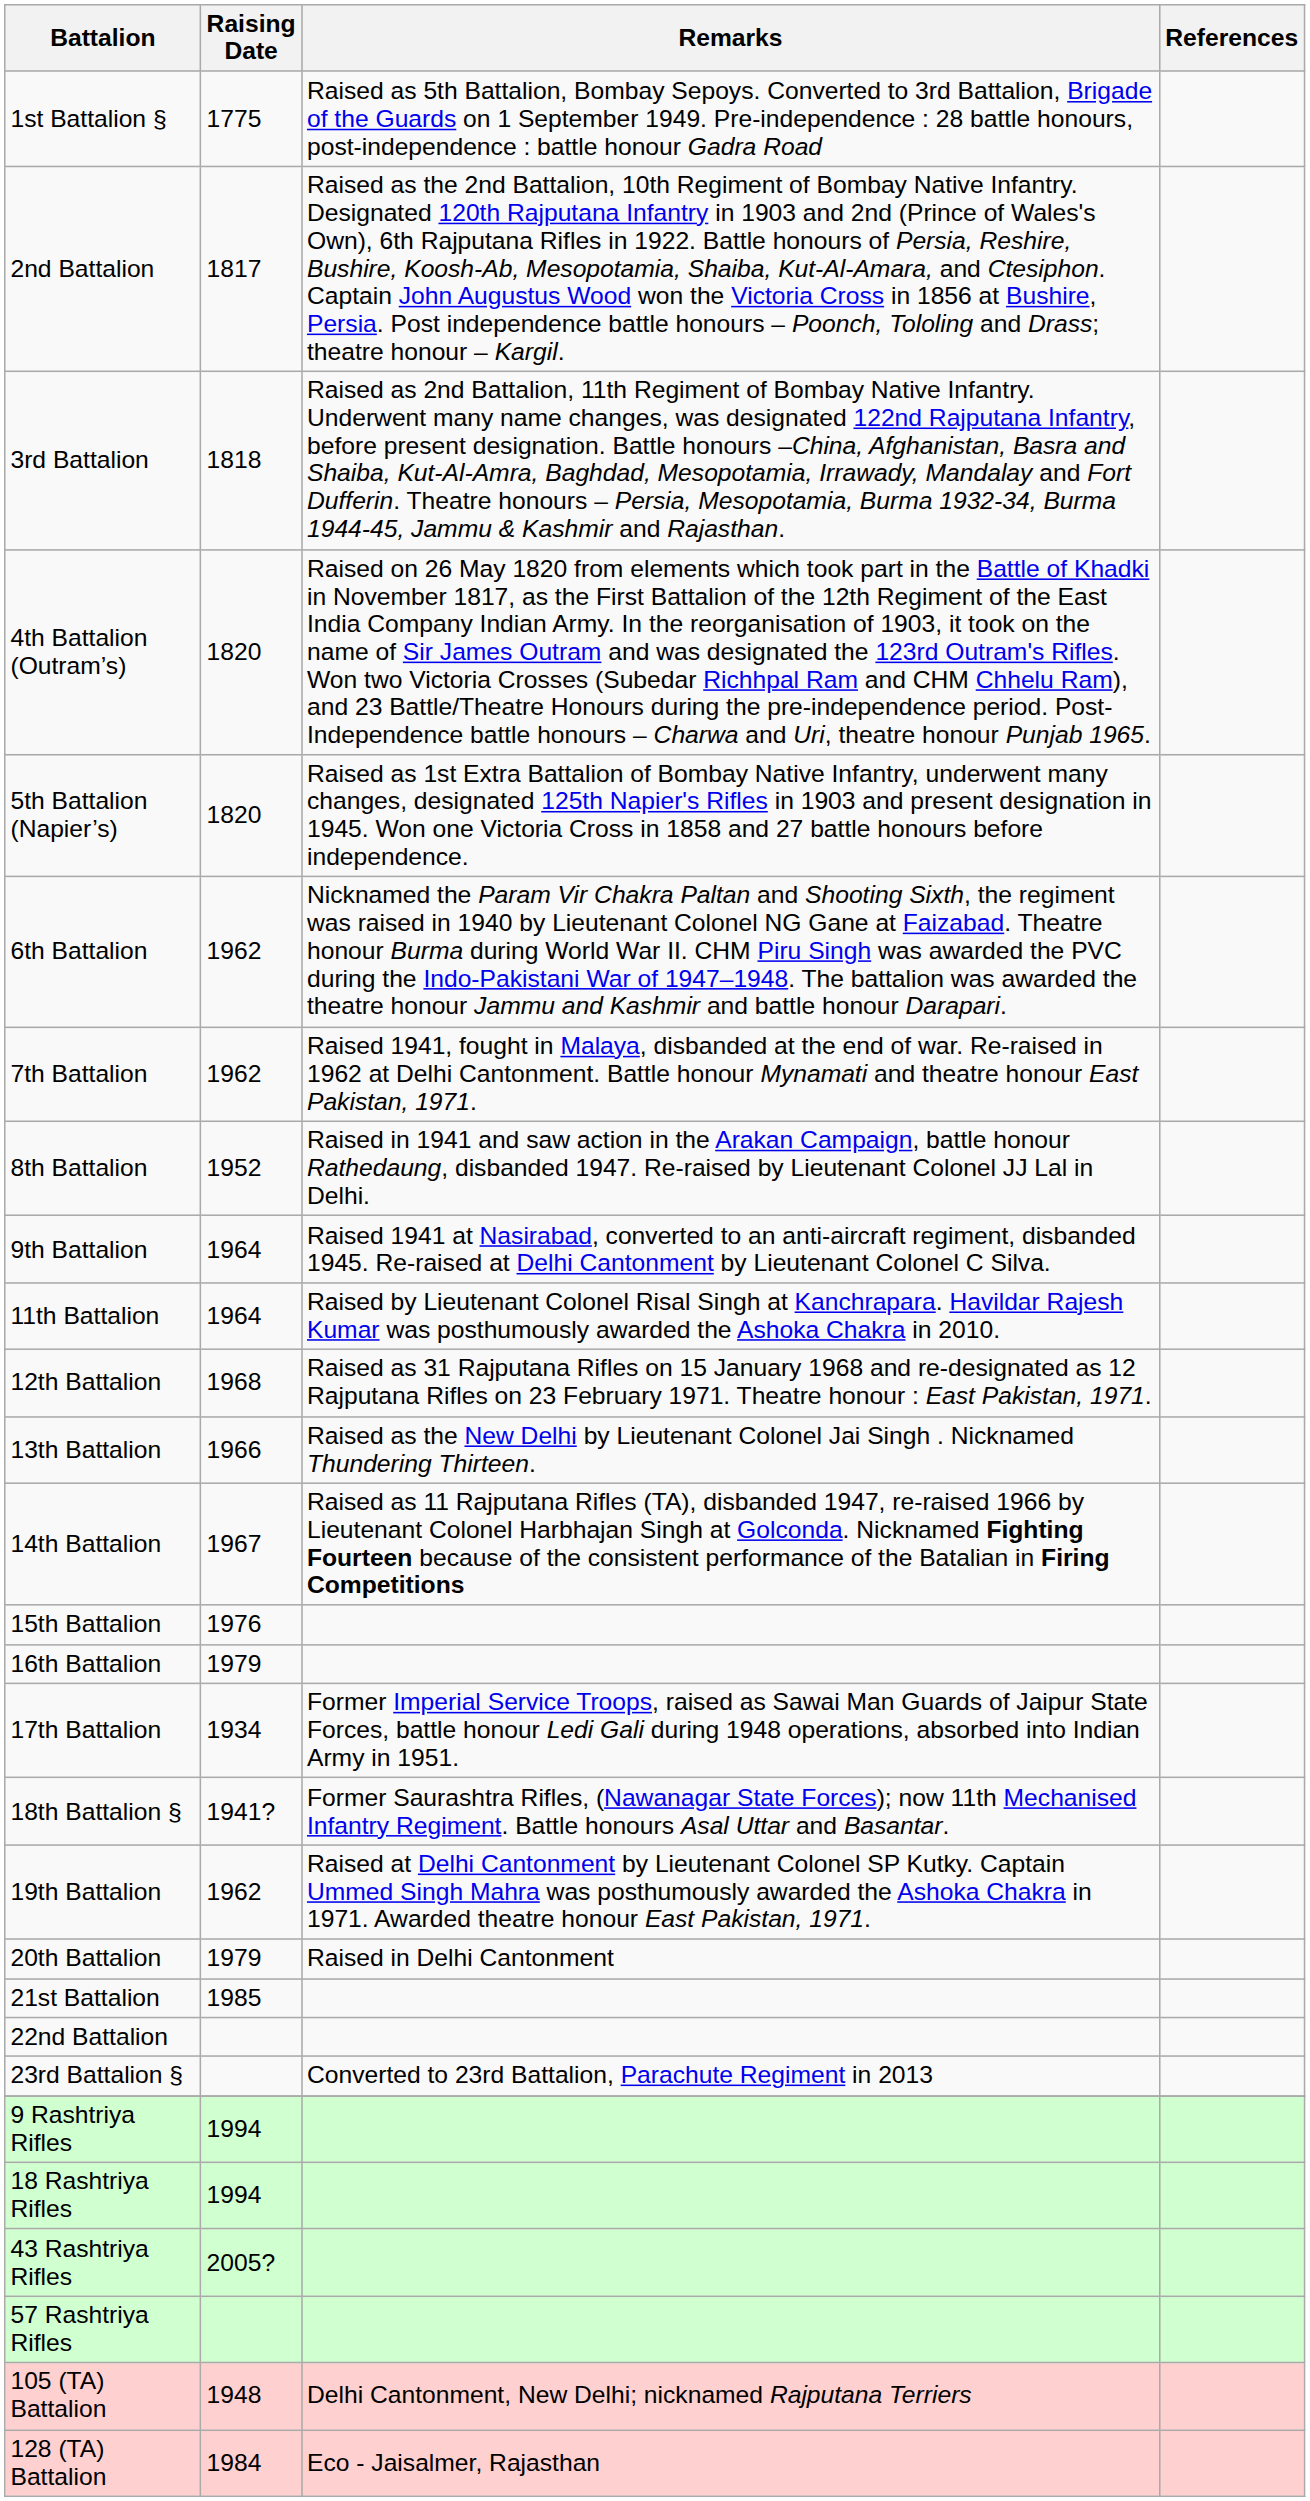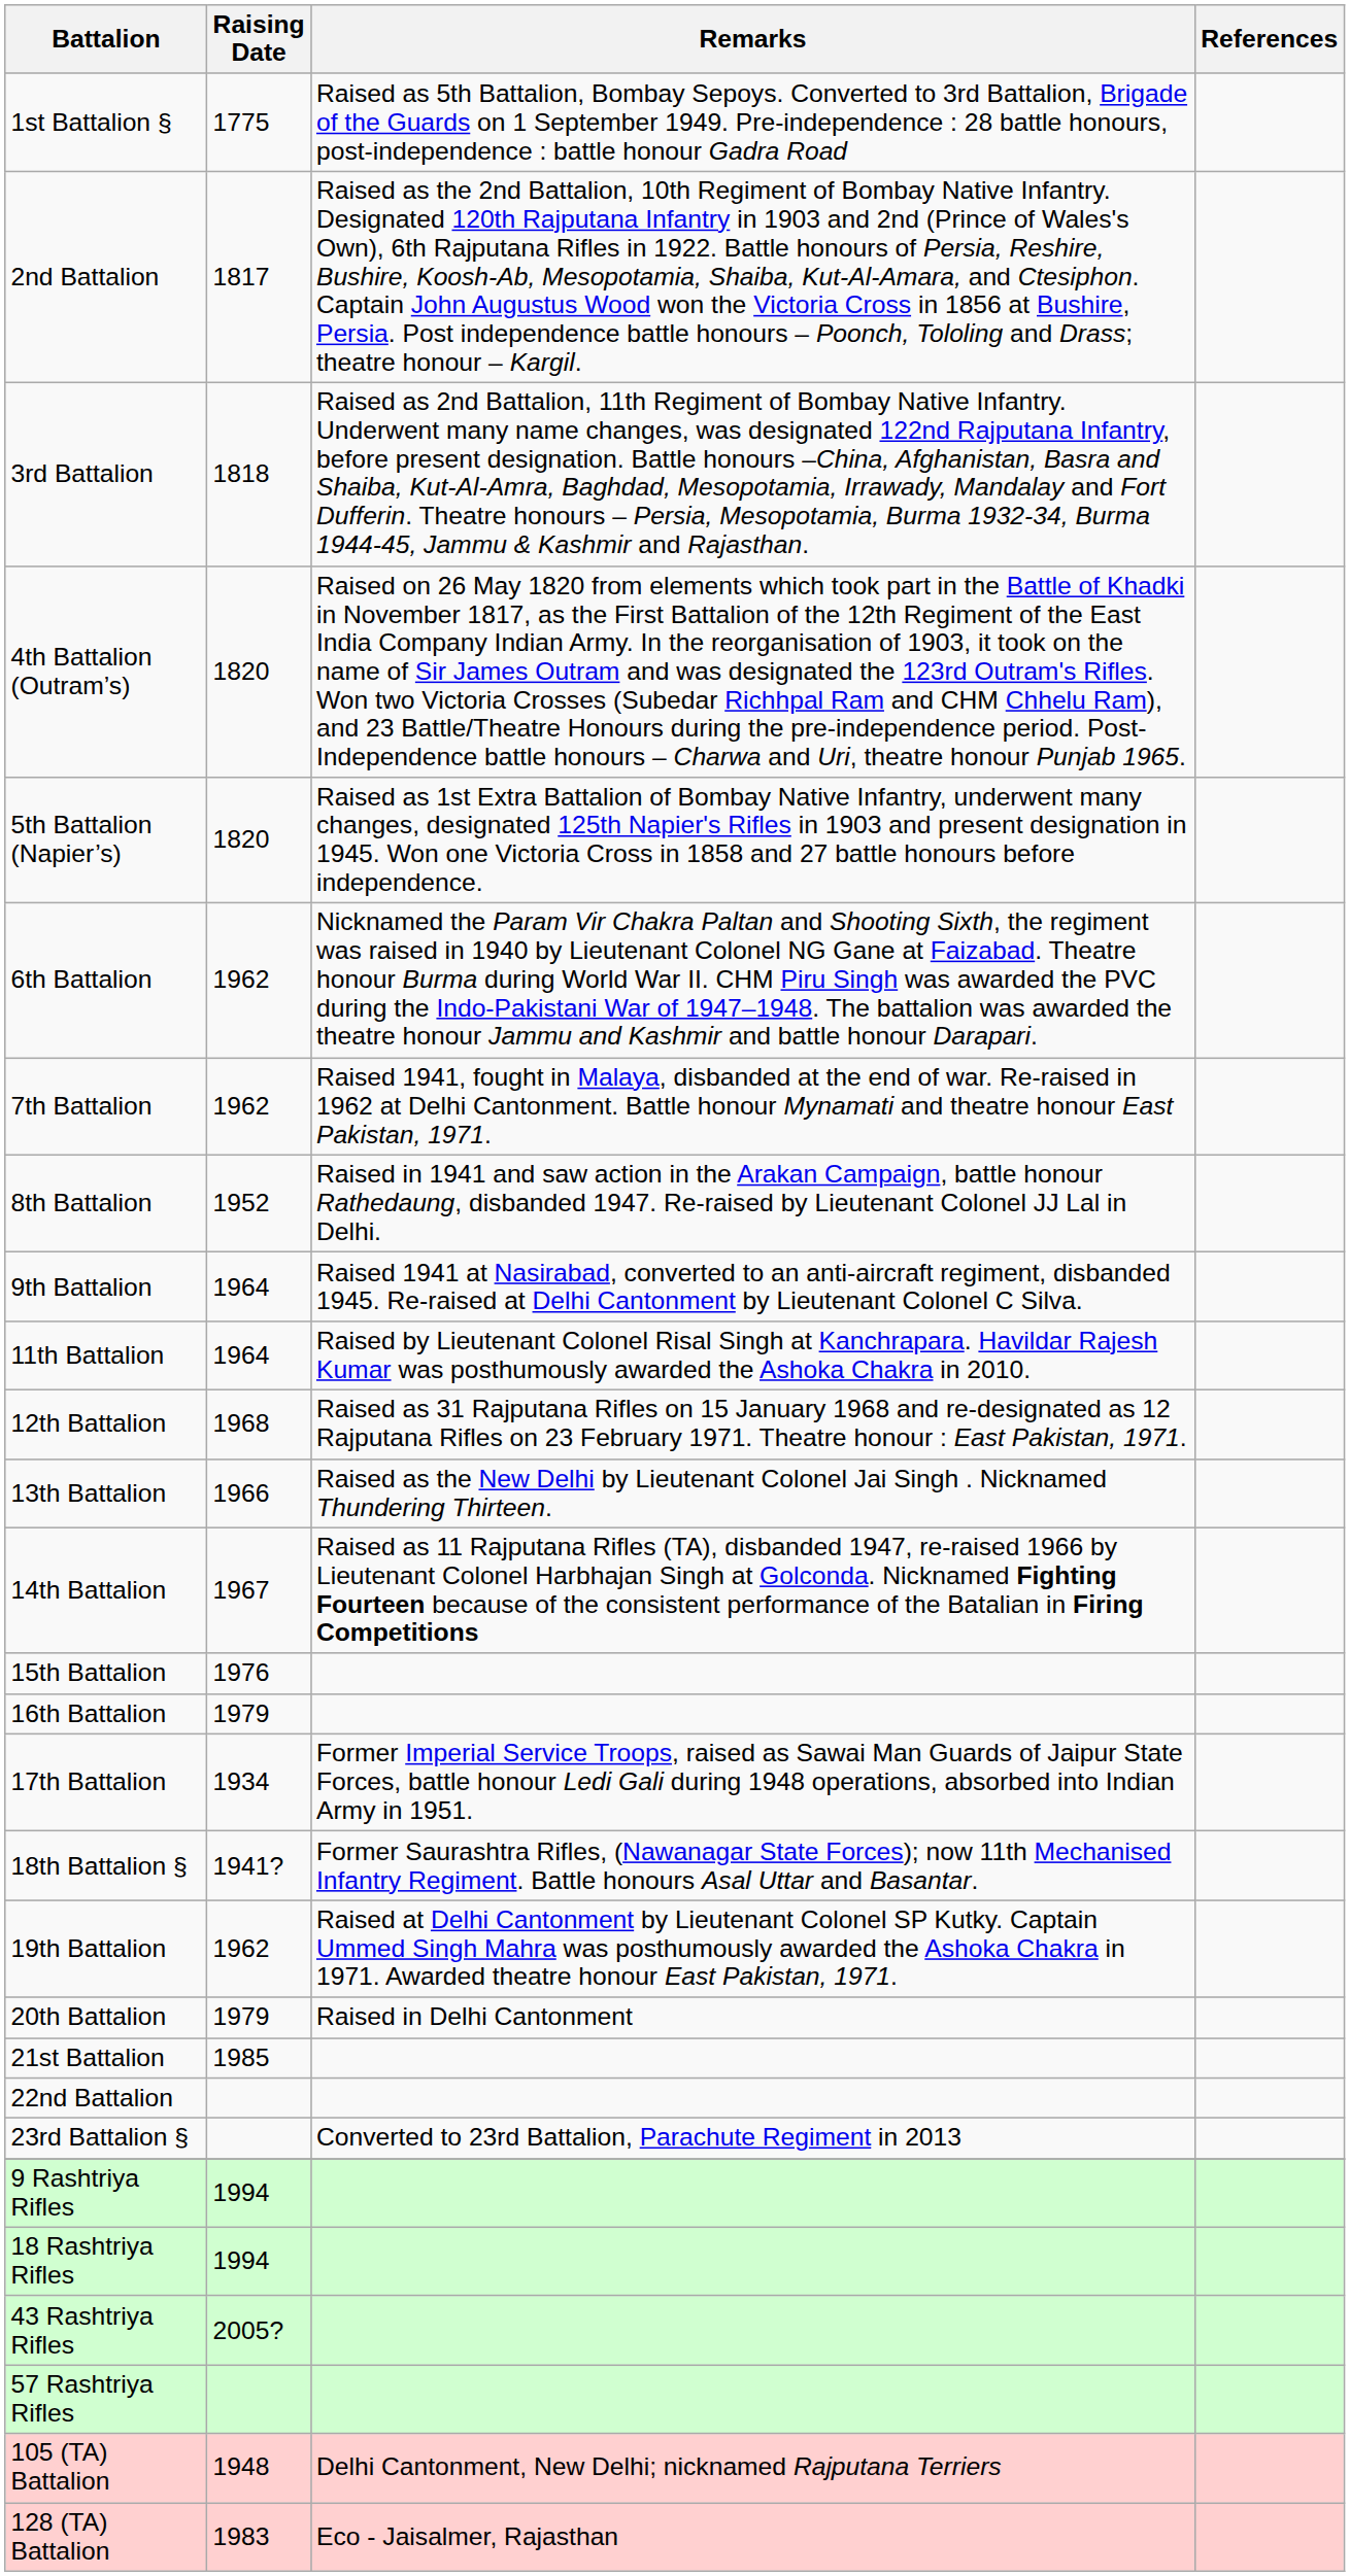128 (TA) Battalion | Raising Date: 1984 -> 1983
